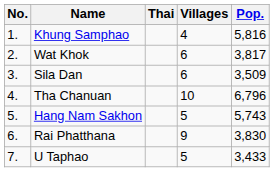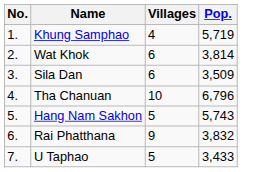- column: Thai
Khung Samphao | Pop.: 5,816 -> 5,719
Wat Khok | Pop.: 3,817 -> 3,814
Rai Phatthana | Pop.: 3,830 -> 3,832
